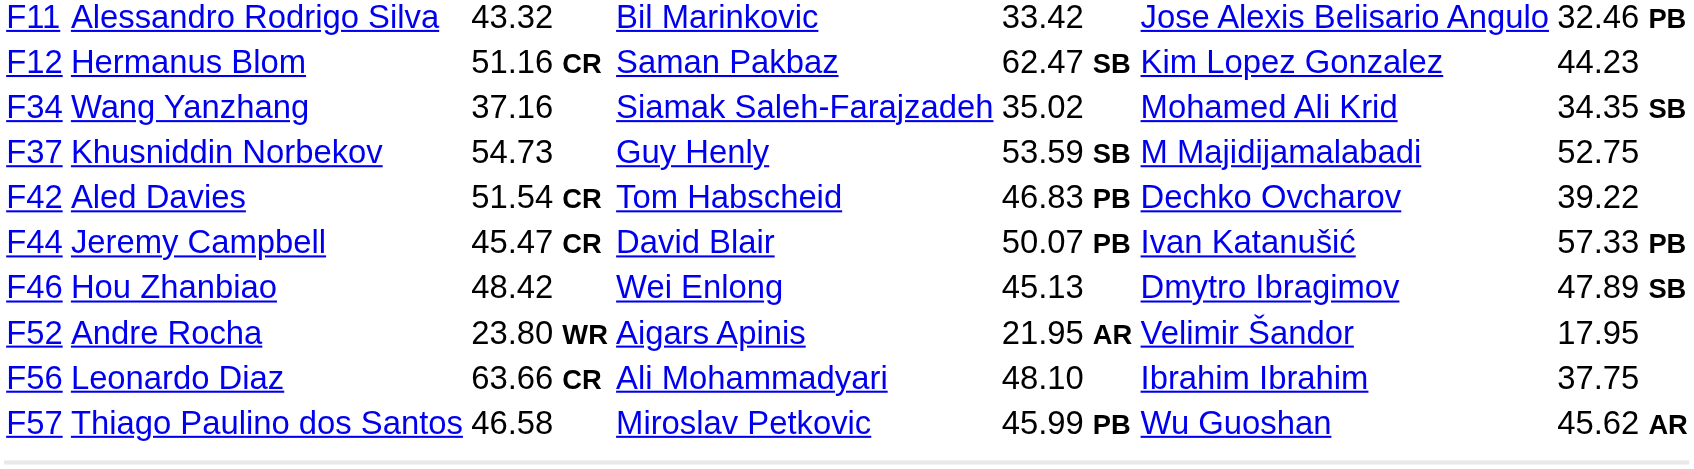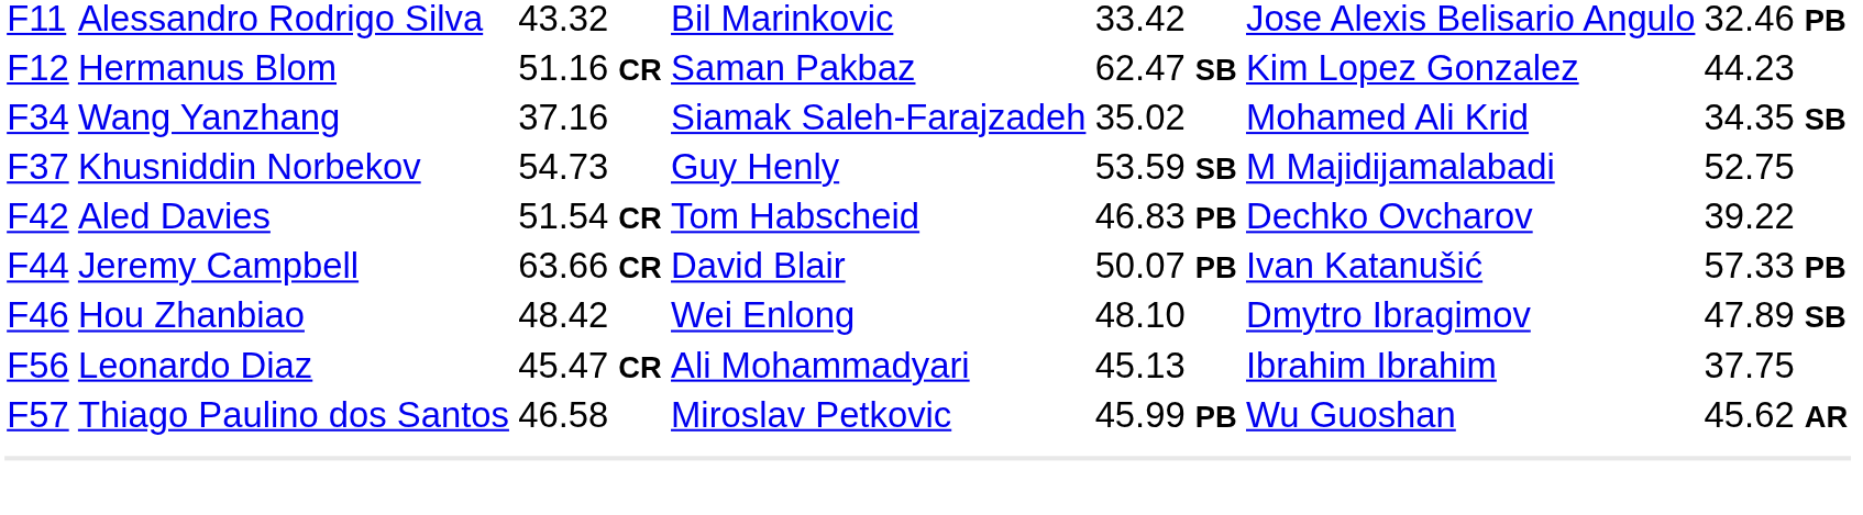Jeremy Campbell | column 3: 45.47 CR -> 63.66 CR
Hou Zhanbiao | column 5: 45.13 -> 48.10
- row: F52 | Andre Rocha | 23.80 WR | Aigars Apinis | 21.95 AR | Velimir Šandor | 17.95
Leonardo Diaz | column 3: 63.66 CR -> 45.47 CR
Leonardo Diaz | column 5: 48.10 -> 45.13
